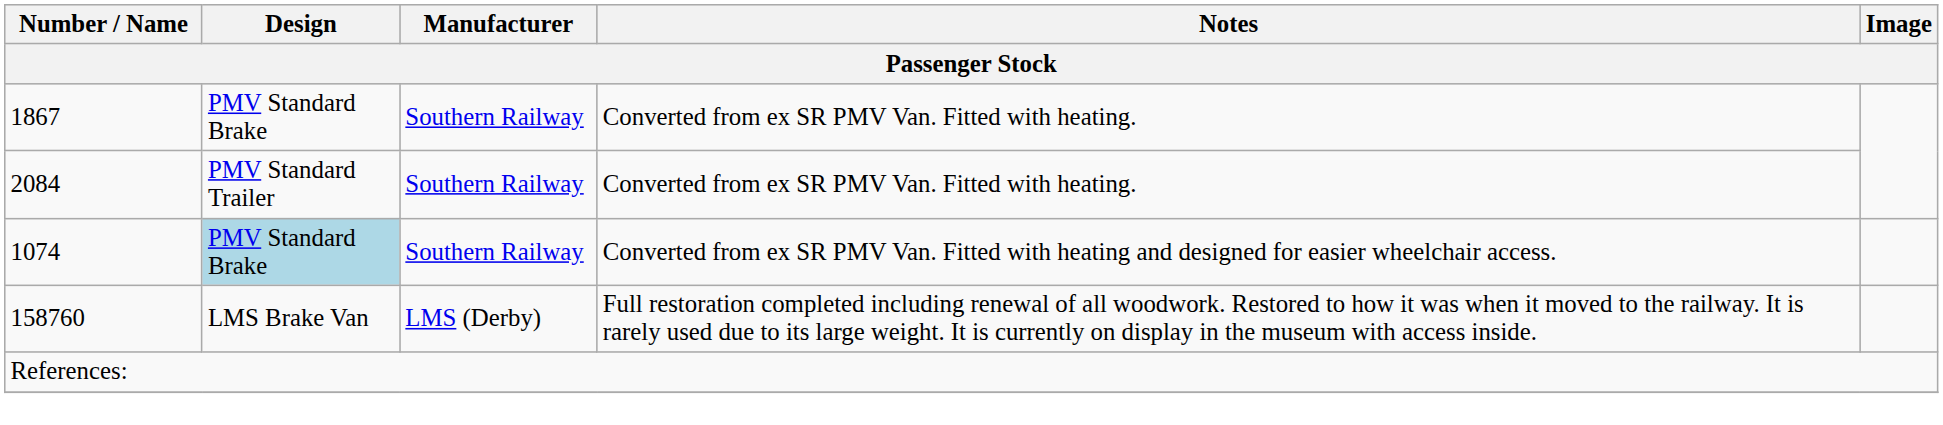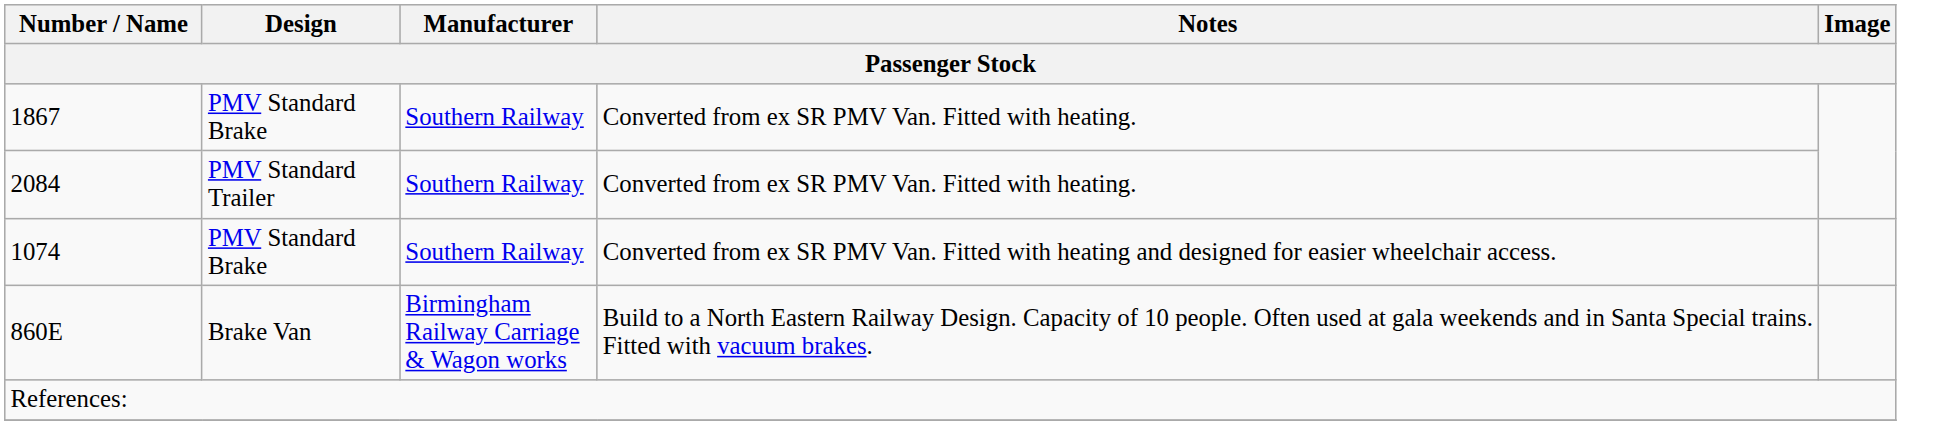1074 | Design: lightblue background -> no background
+ row: 860E | Brake Van | Birmingham Railway Carriage & Wagon works | Build to a North Eastern Railway Design. Capacity of 10 people. Often used at gala weekends and in Santa Special trains. Fitted with vacuum brakes.
- row: 158760 | LMS Brake Van | LMS (Derby) | Full restoration completed including renewal of all woodwork. Restored to how it was when it moved to the railway. It is rarely used due to its large weight. It is currently on display in the museum with access inside.
